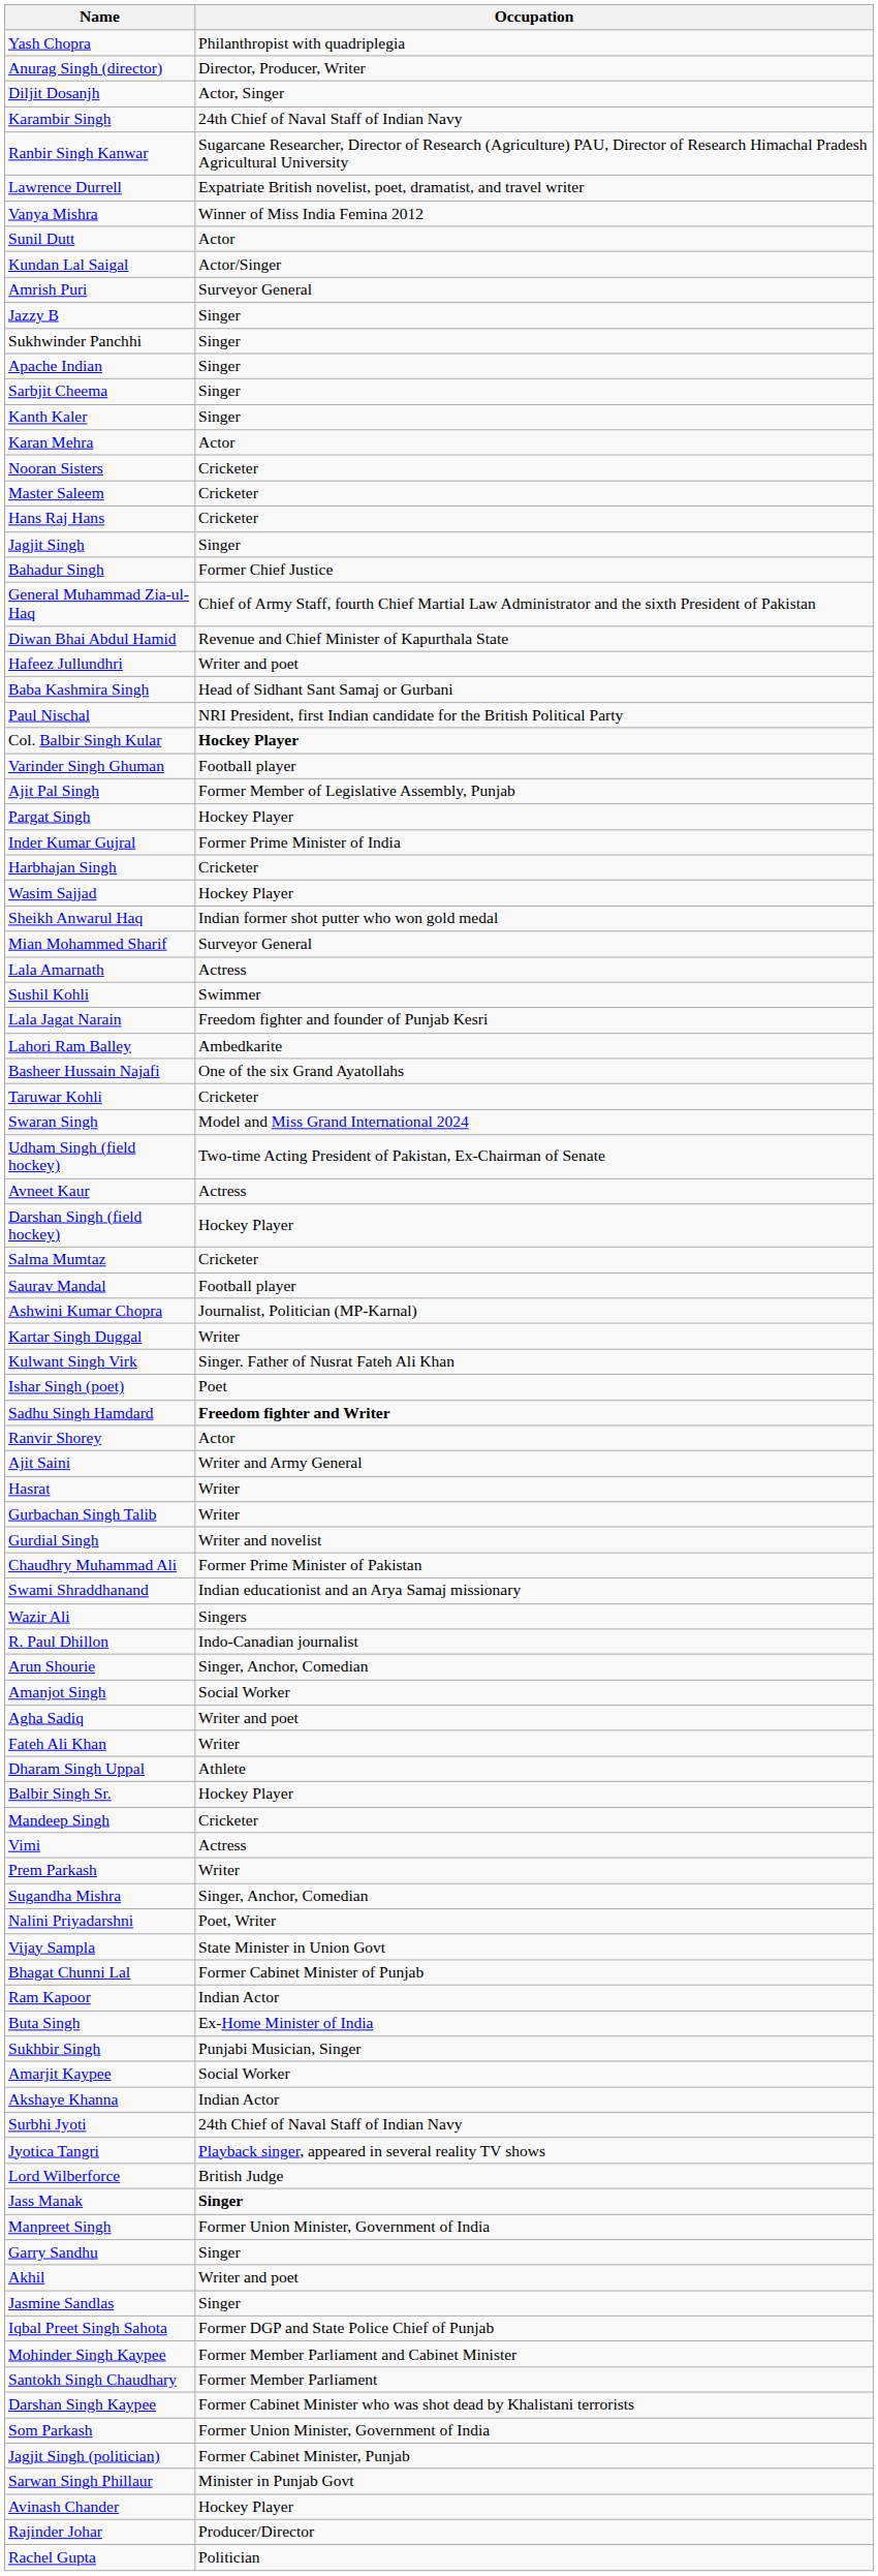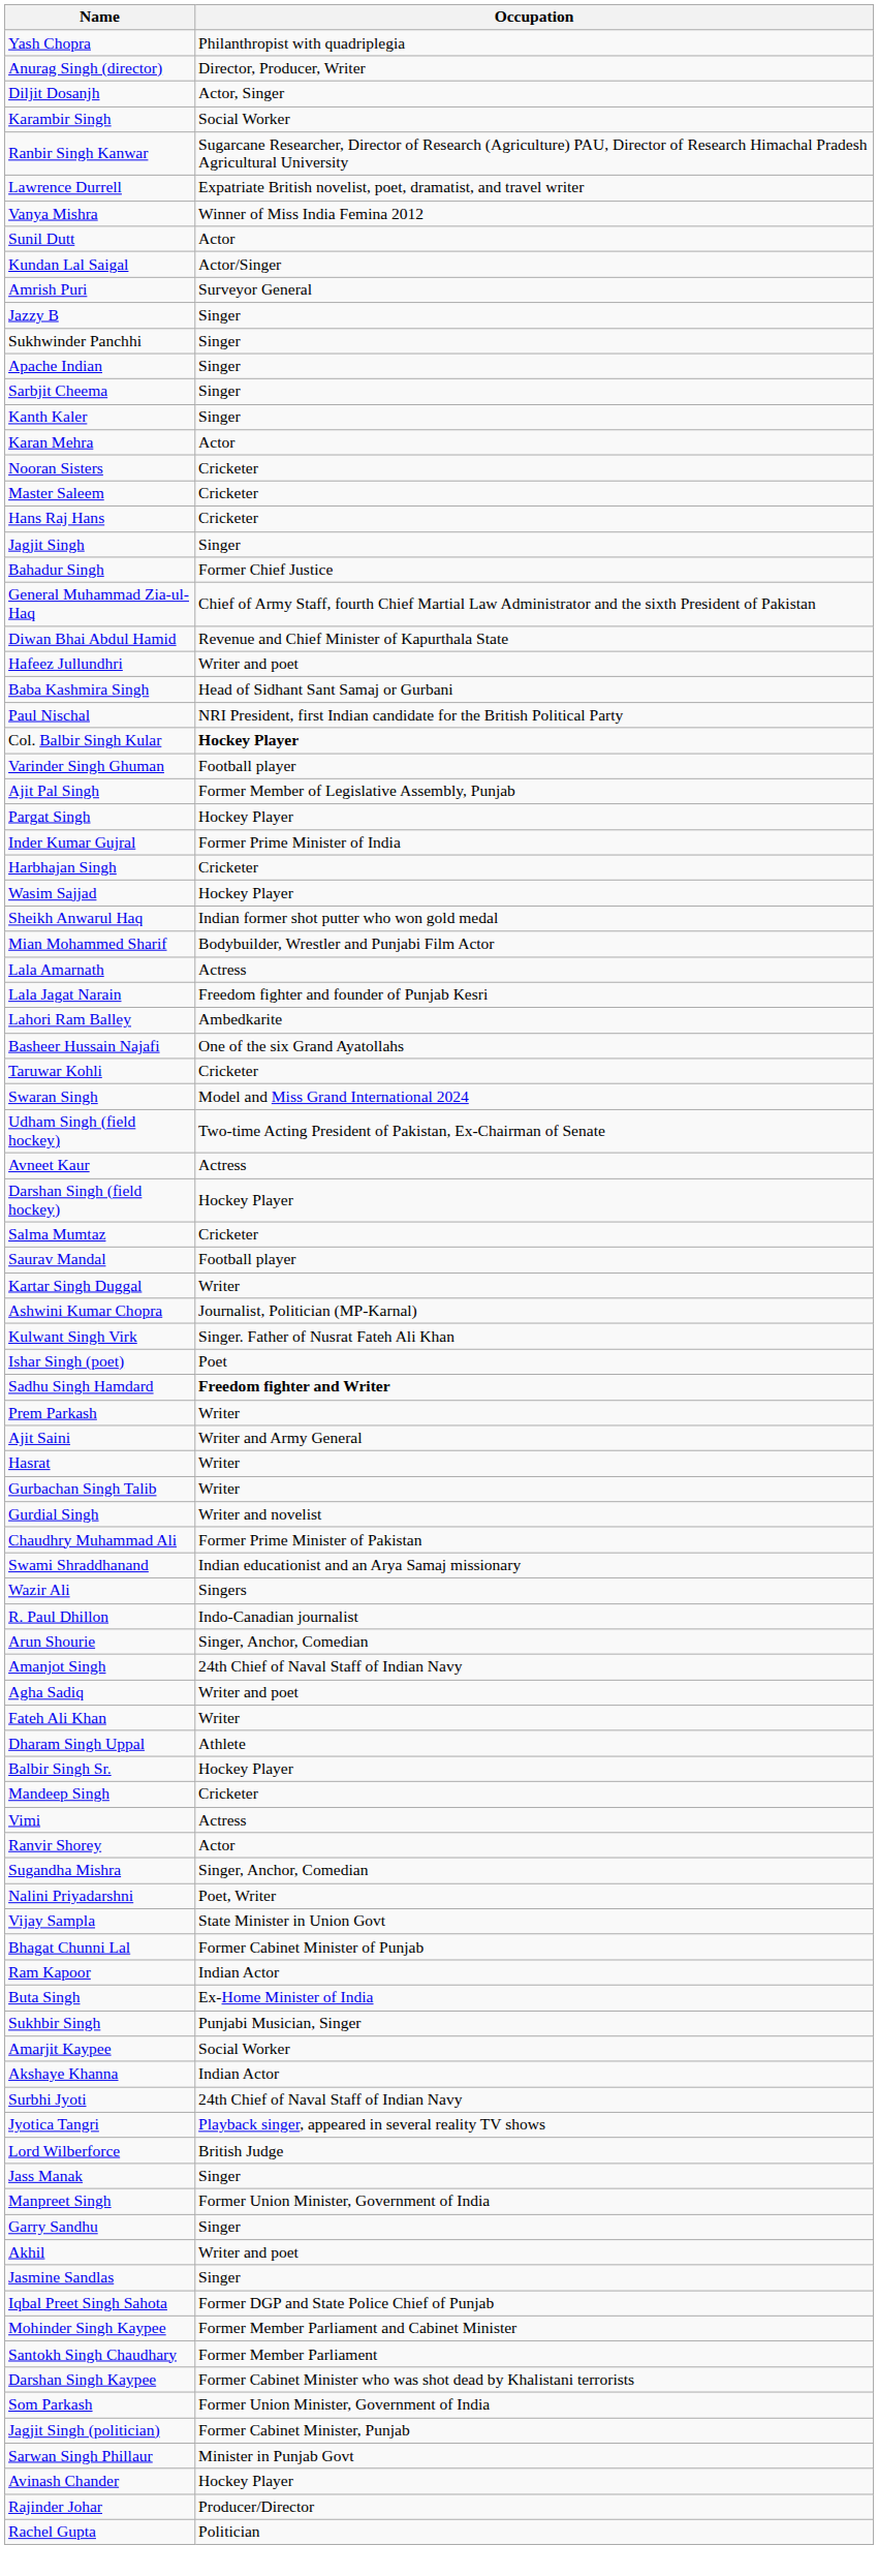Karambir Singh | Occupation: 24th Chief of Naval Staff of Indian Navy -> Social Worker
Mian Mohammed Sharif | Occupation: Surveyor General -> Bodybuilder, Wrestler and Punjabi Film Actor
- row: Sushil Kohli | Swimmer
rows swapped: Ashwini Kumar Chopra <-> Kartar Singh Duggal
rows swapped: Prem Parkash <-> Ranvir Shorey
Amanjot Singh | Occupation: Social Worker -> 24th Chief of Naval Staff of Indian Navy
Jass Manak | Occupation: bold -> normal
